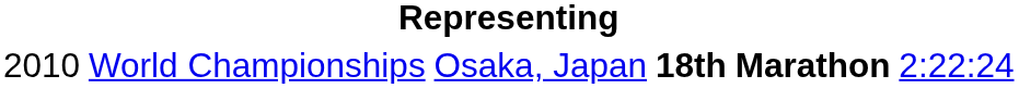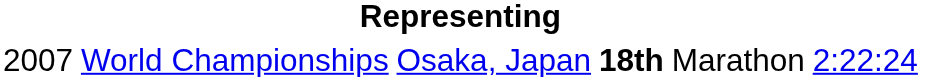World Championships | column 1: 2010 -> 2007
World Championships | column 5: bold -> normal
